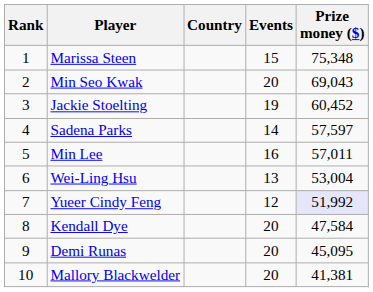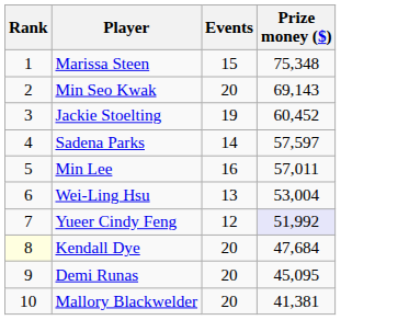- column: Country
Min Seo Kwak | Prize money ($): 69,043 -> 69,143
Kendall Dye | Rank: no background -> lightyellow background
Kendall Dye | Prize money ($): 47,584 -> 47,684
